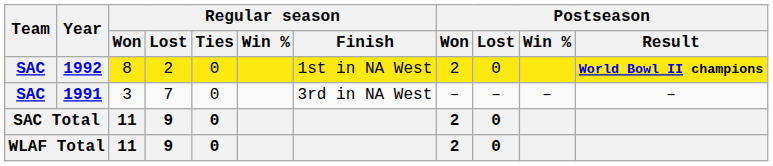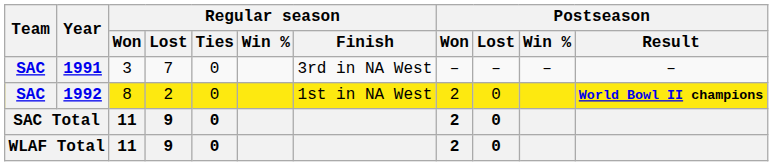rows swapped: 1991 <-> 1992
